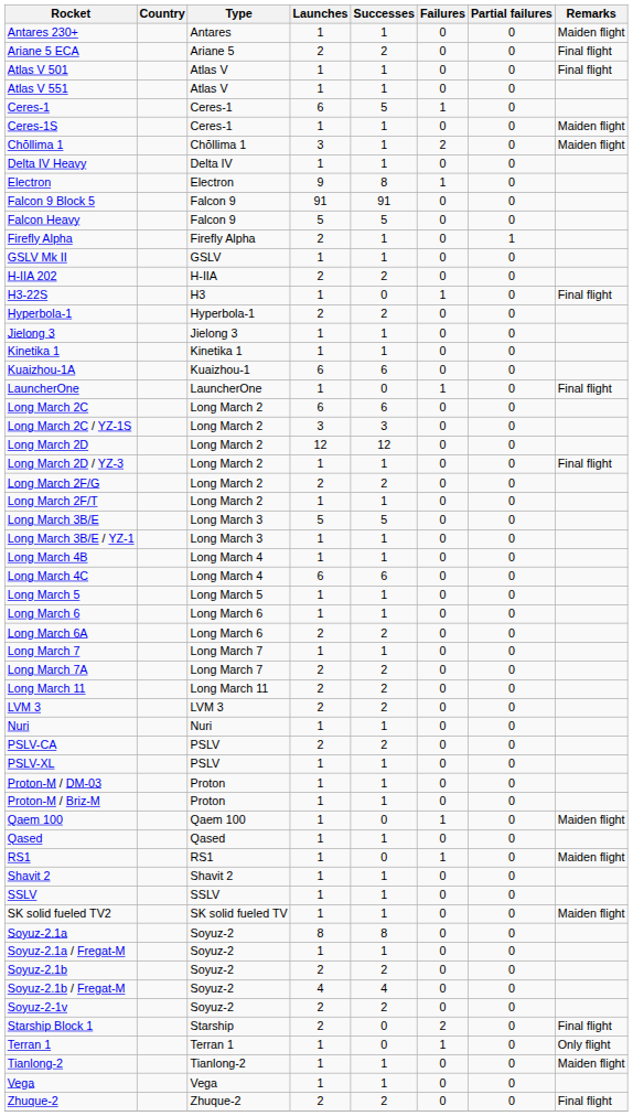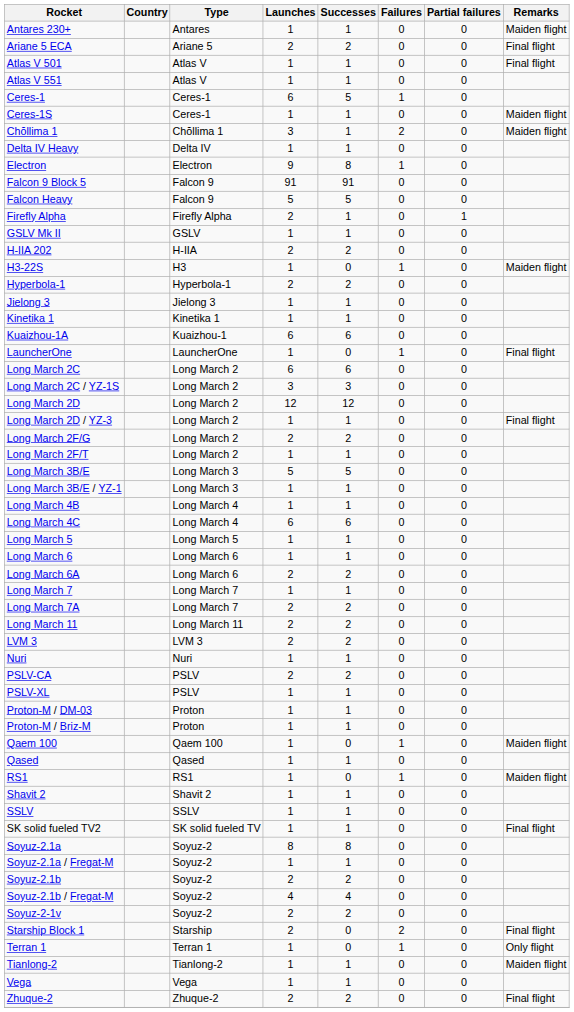H3-22S | Remarks: Final flight -> Maiden flight
SK solid fueled TV2 | Remarks: Maiden flight -> Final flight
